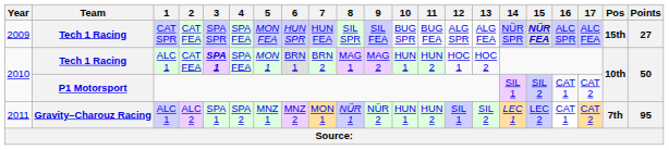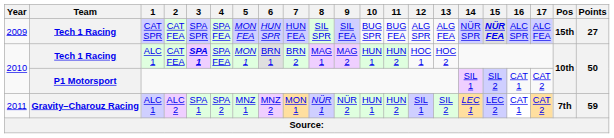2011 | Points: 95 -> 59
